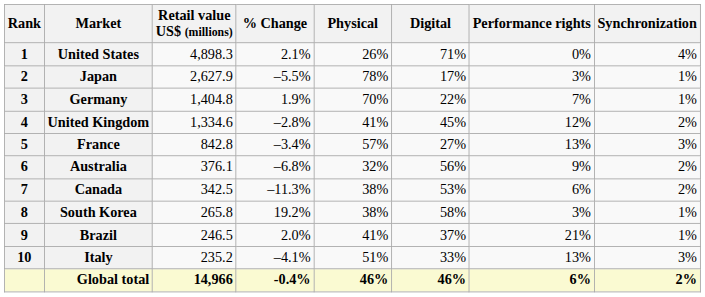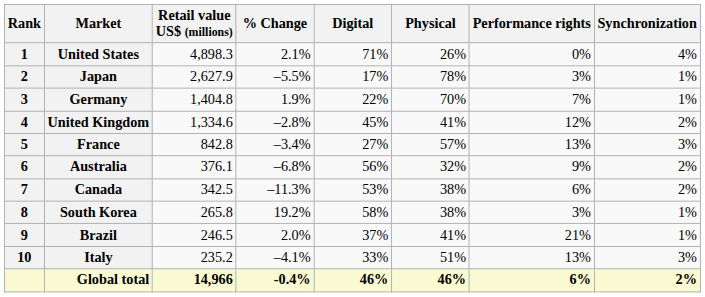columns swapped: Physical <-> Digital
